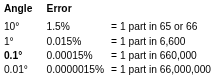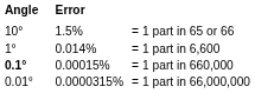= 1 part in 6,600 | Error: 0.015% -> 0.014%
= 1 part in 66,000,000 | Error: 0.0000015% -> 0.0000315%
